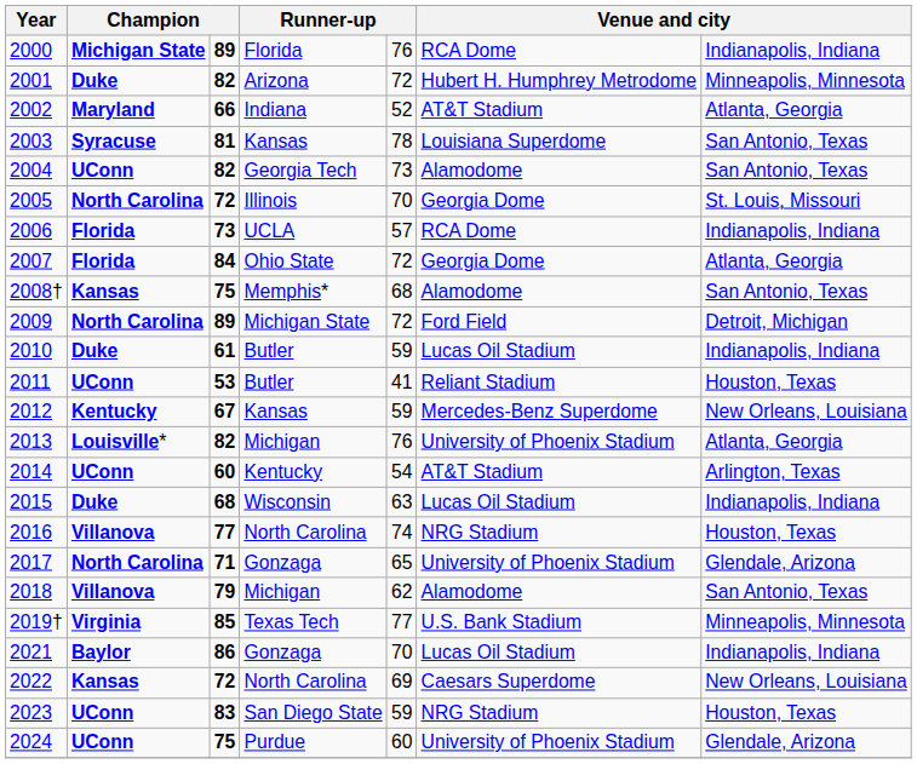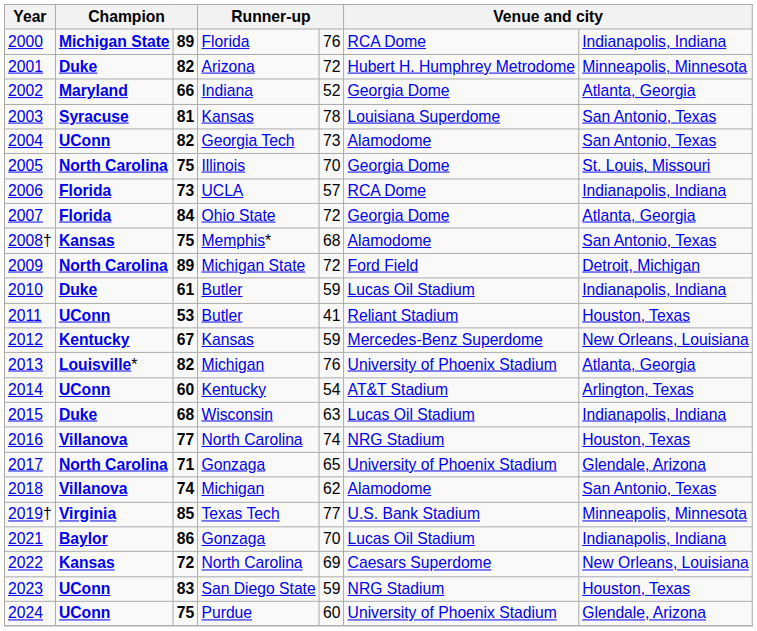2002 | column 6: AT&T Stadium -> Georgia Dome
2005 | column 3: 72 -> 75
2018 | column 3: 79 -> 74
